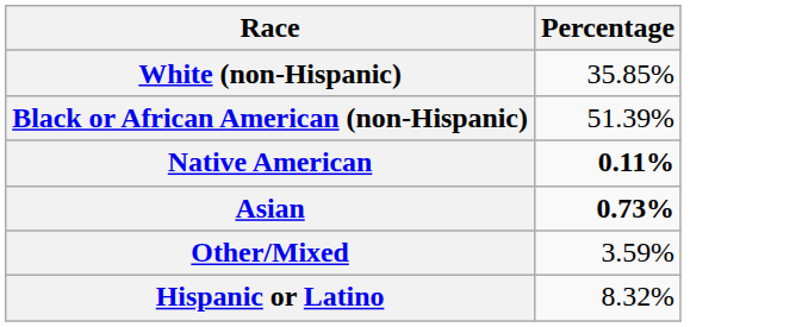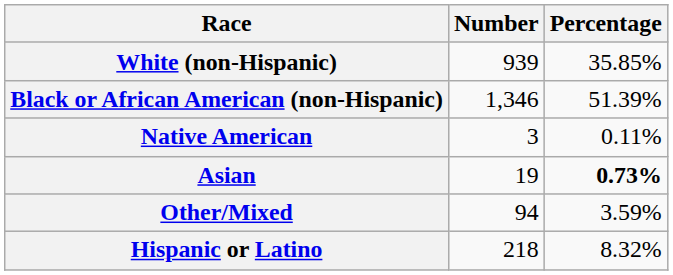+ column: Number | 939 | 1,346 | 3 | 19 | 94 | 218
Native American | Percentage: bold -> normal
